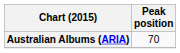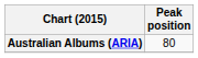Australian Albums (ARIA) | Peak position: 70 -> 80
